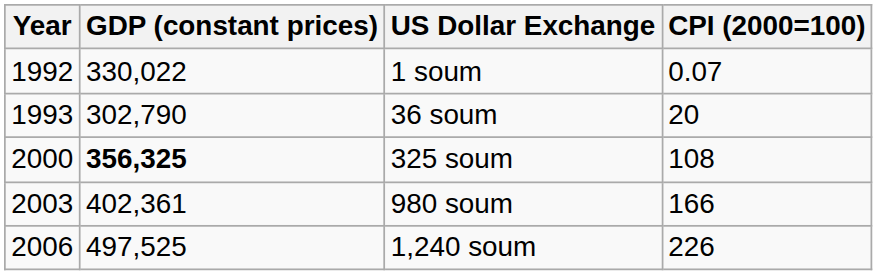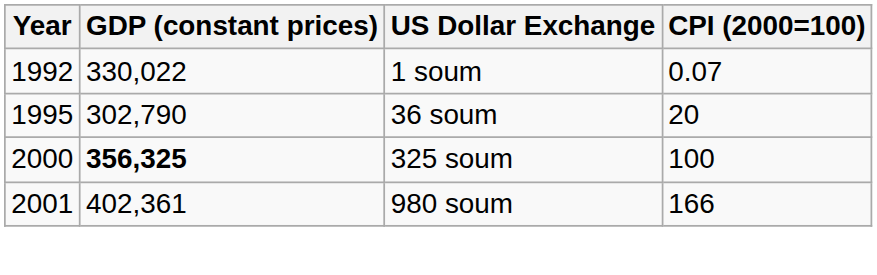36 soum | Year: 1993 -> 1995
325 soum | CPI (2000=100): 108 -> 100
980 soum | Year: 2003 -> 2001
- row: 2006 | 497,525 | 1,240 soum | 226
